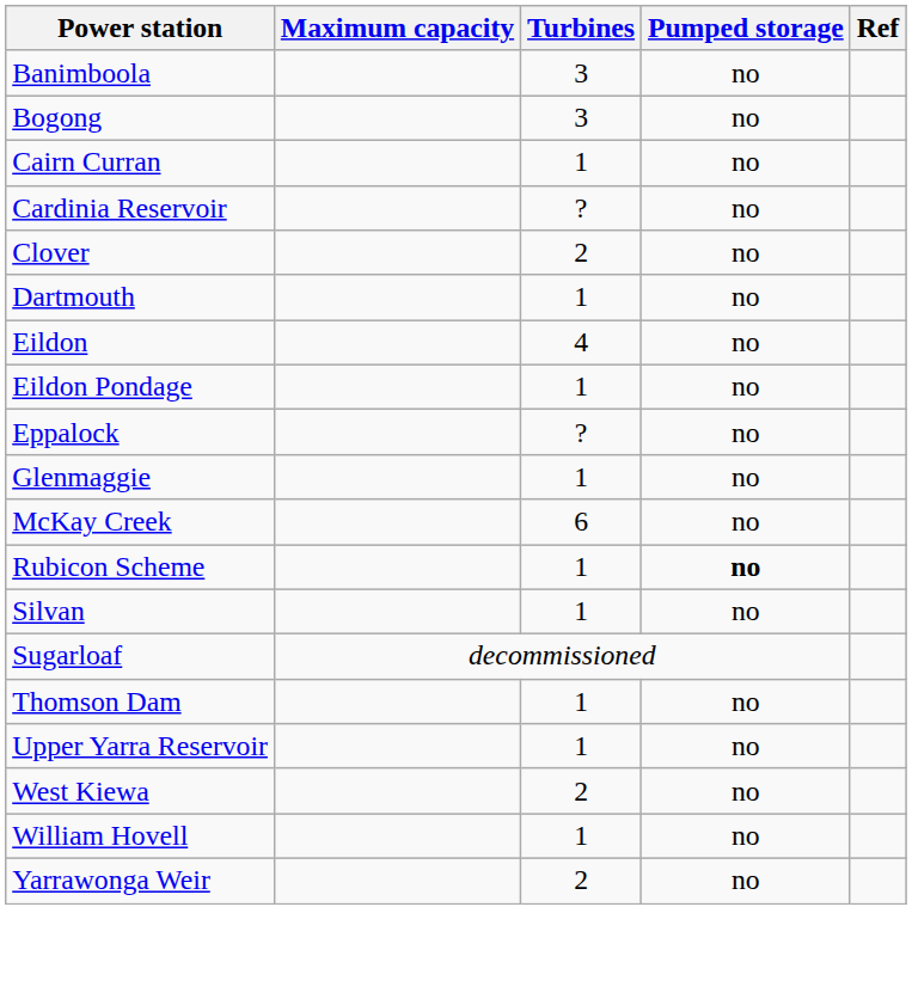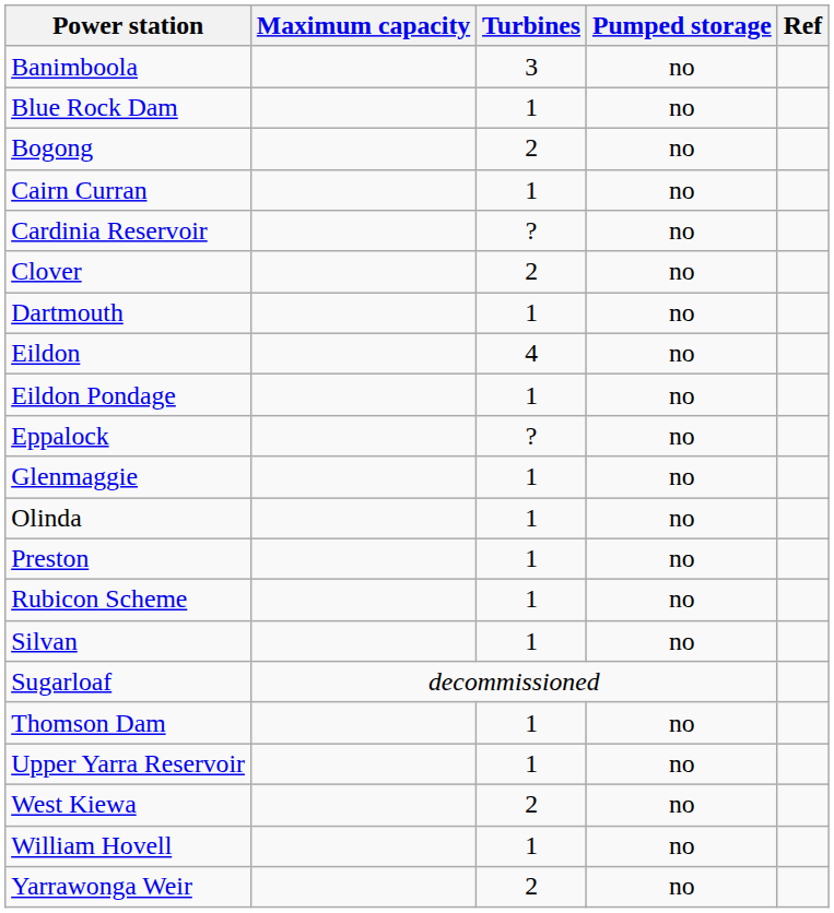+ row: Blue Rock Dam | 1 | no
Bogong | Turbines: 3 -> 2
- row: McKay Creek | 6 | no
+ row: Olinda | 1 | no
+ row: Preston | 1 | no
Rubicon Scheme | Pumped storage: bold -> normal
